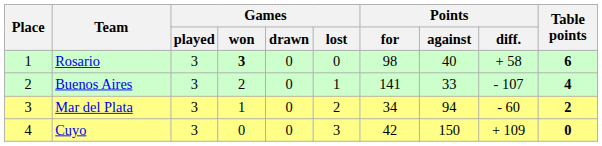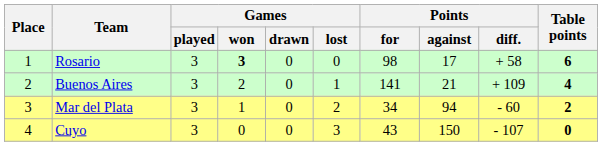Rosario | Points / against: 40 -> 17
Buenos Aires | Points / against: 33 -> 21
Buenos Aires | Points / diff.: - 107 -> + 109
Cuyo | Points / for: 42 -> 43
Cuyo | Points / diff.: + 109 -> - 107
